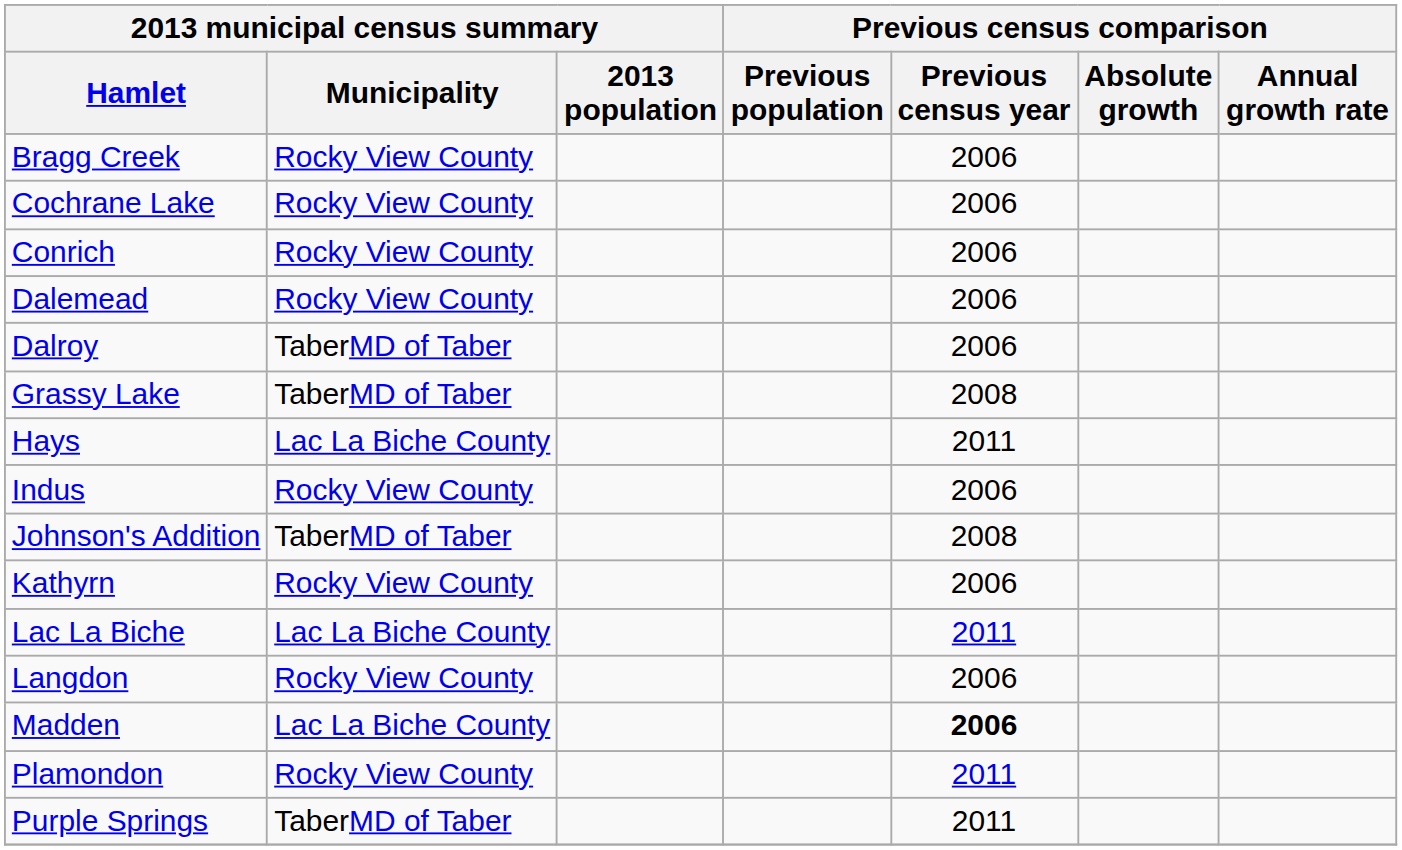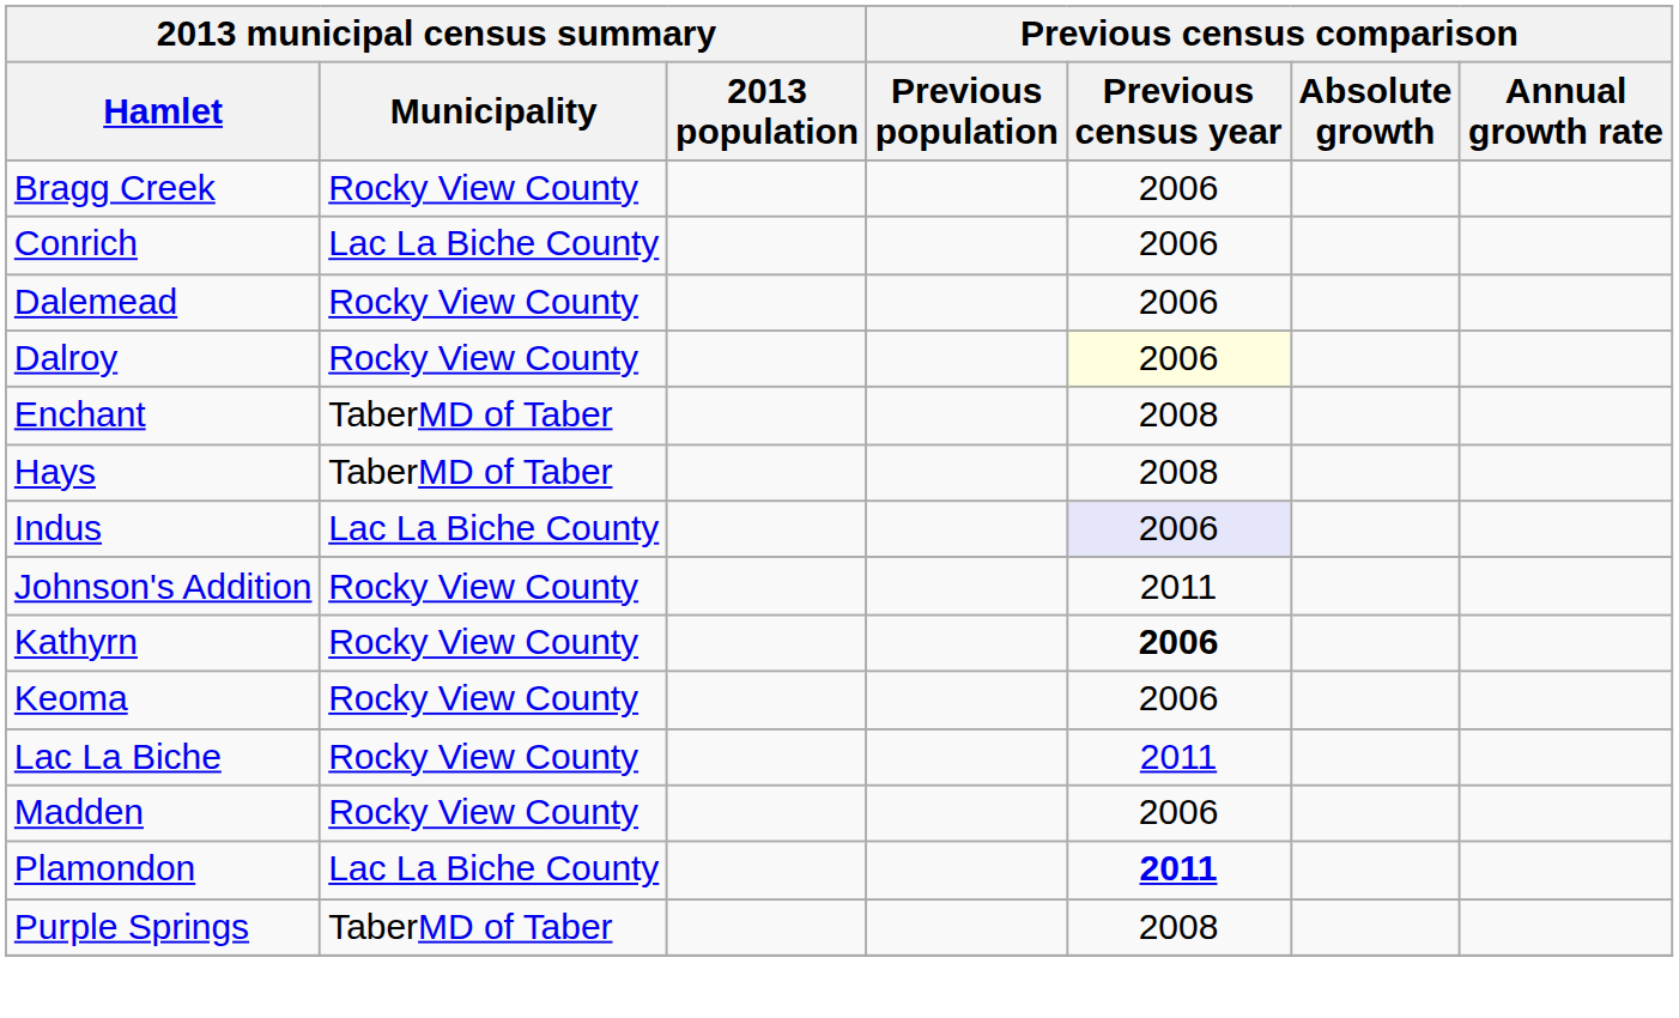- row: Cochrane Lake | Rocky View County | 2006
Conrich | 2013 municipal census summary / Municipality: Rocky View County -> Lac La Biche County
Dalroy | 2013 municipal census summary / Municipality: TaberMD of Taber -> Rocky View County
Dalroy | Previous census comparison / Previous census year: no background -> lightyellow background
+ row: Enchant | TaberMD of Taber | 2008
- row: Grassy Lake | TaberMD of Taber | 2008
Hays | 2013 municipal census summary / Municipality: Lac La Biche County -> TaberMD of Taber
Hays | Previous census comparison / Previous census year: 2011 -> 2008
Indus | 2013 municipal census summary / Municipality: Rocky View County -> Lac La Biche County
Indus | Previous census comparison / Previous census year: no background -> lavender background
Johnson's Addition | 2013 municipal census summary / Municipality: TaberMD of Taber -> Rocky View County
Johnson's Addition | Previous census comparison / Previous census year: 2008 -> 2011
Kathyrn | Previous census comparison / Previous census year: normal -> bold
+ row: Keoma | Rocky View County | 2006
Lac La Biche | 2013 municipal census summary / Municipality: Lac La Biche County -> Rocky View County
- row: Langdon | Rocky View County | 2006
Madden | 2013 municipal census summary / Municipality: Lac La Biche County -> Rocky View County
Madden | Previous census comparison / Previous census year: bold -> normal
Plamondon | 2013 municipal census summary / Municipality: Rocky View County -> Lac La Biche County
Plamondon | Previous census comparison / Previous census year: normal -> bold
Purple Springs | Previous census comparison / Previous census year: 2011 -> 2008
